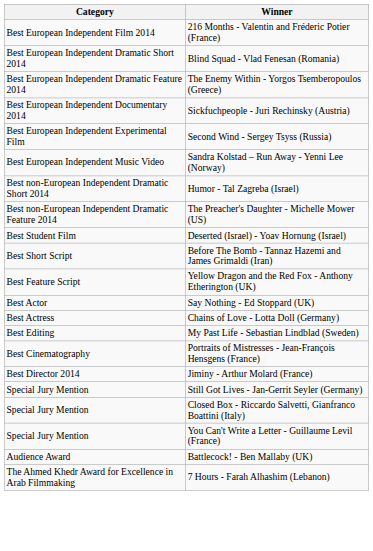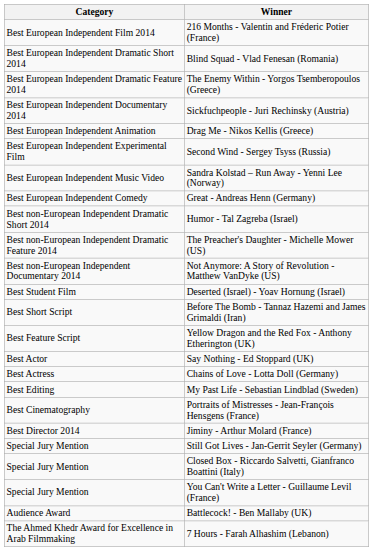+ row: Best European Independent Animation | Drag Me - Nikos Kellis (Greece)
+ row: Best European Independent Comedy | Great - Andreas Henn (Germany)
+ row: Best non-European Independent Documentary 2014 | Not Anymore: A Story of Revolution - Matthew VanDyke (US)
